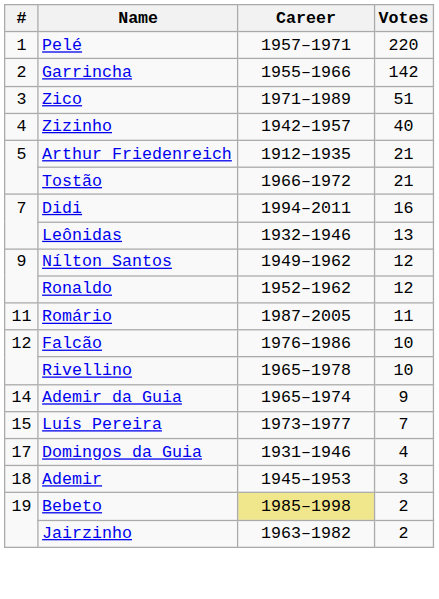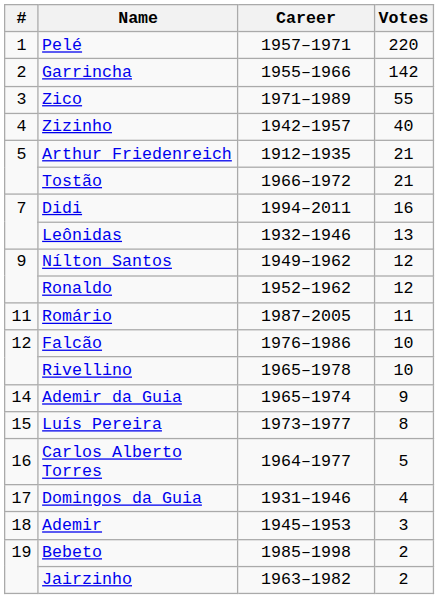Zico | Votes: 51 -> 55
Luís Pereira | Votes: 7 -> 8
+ row: 16 | Carlos Alberto Torres | 1964–1977 | 5
Bebeto | Career: khaki background -> no background
